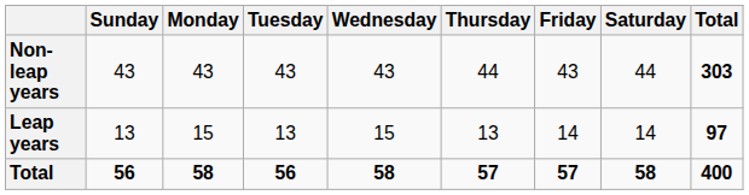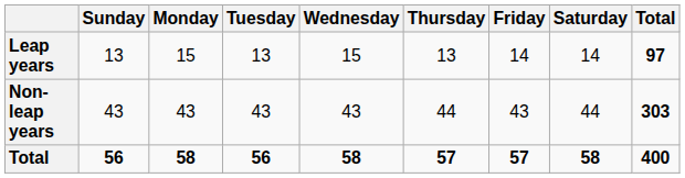rows swapped: Non-leap years <-> Leap years
